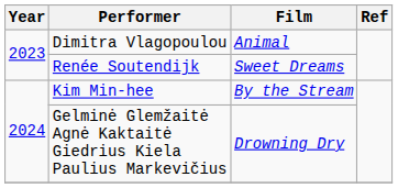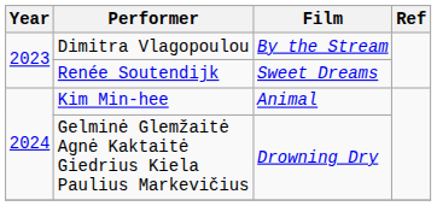Dimitra Vlagopoulou | Film: Animal -> By the Stream
Kim Min-hee | Film: By the Stream -> Animal
